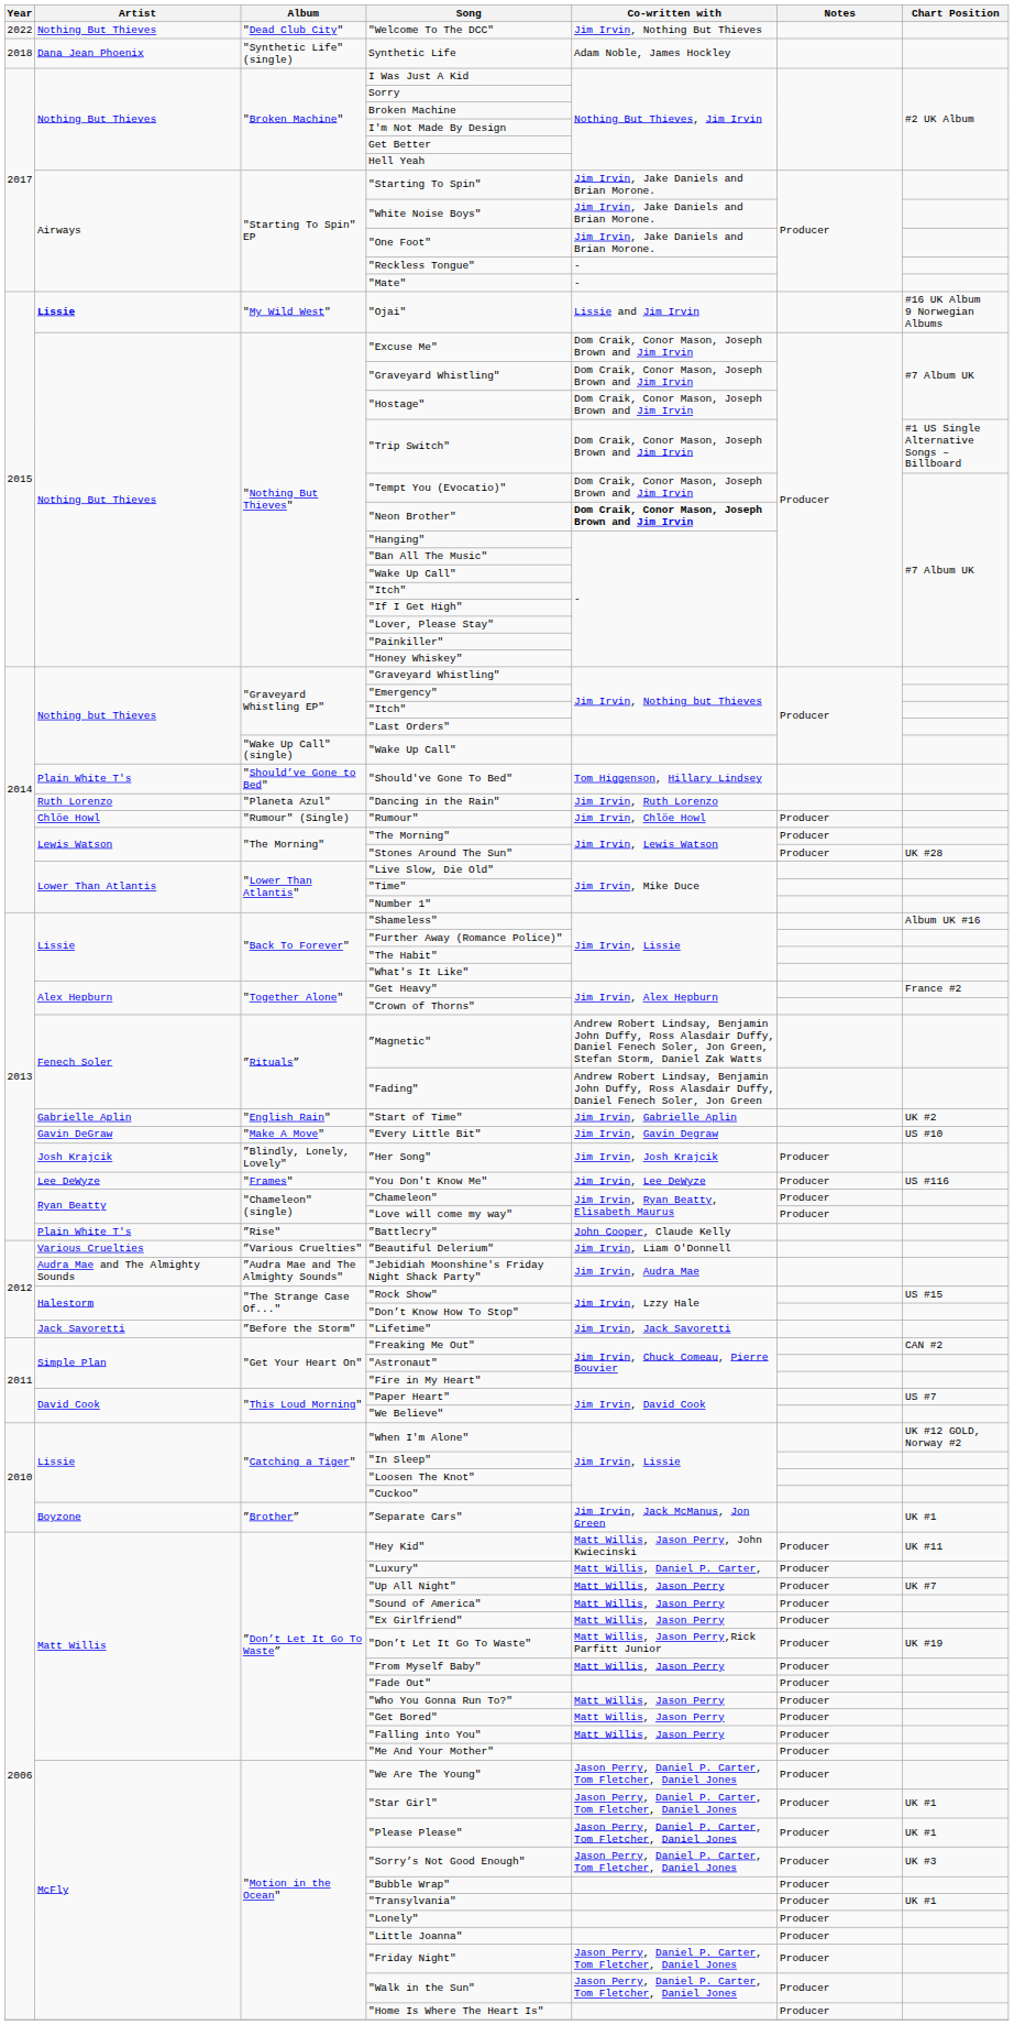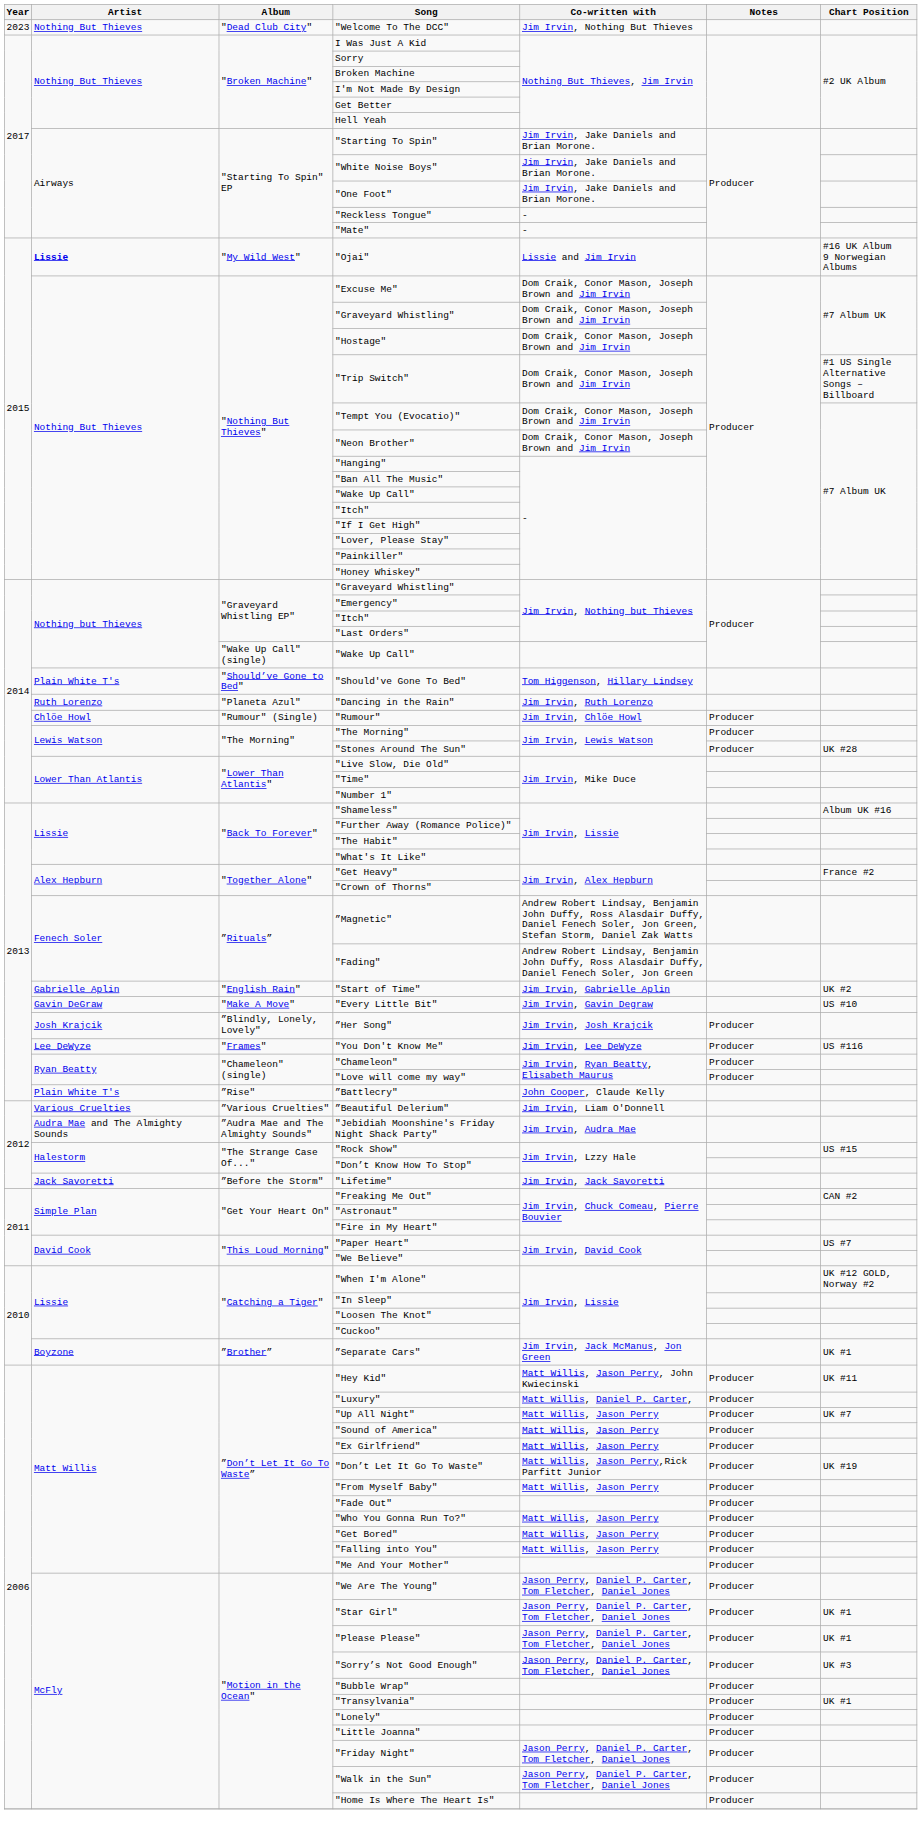"Welcome To The DCC" | Year: 2022 -> 2023
- row: 2018 | Dana Jean Phoenix | "Synthetic Life" (single) | Synthetic Life | Adam Noble, James Hockley
"Neon Brother" | Co-written with: bold -> normal
